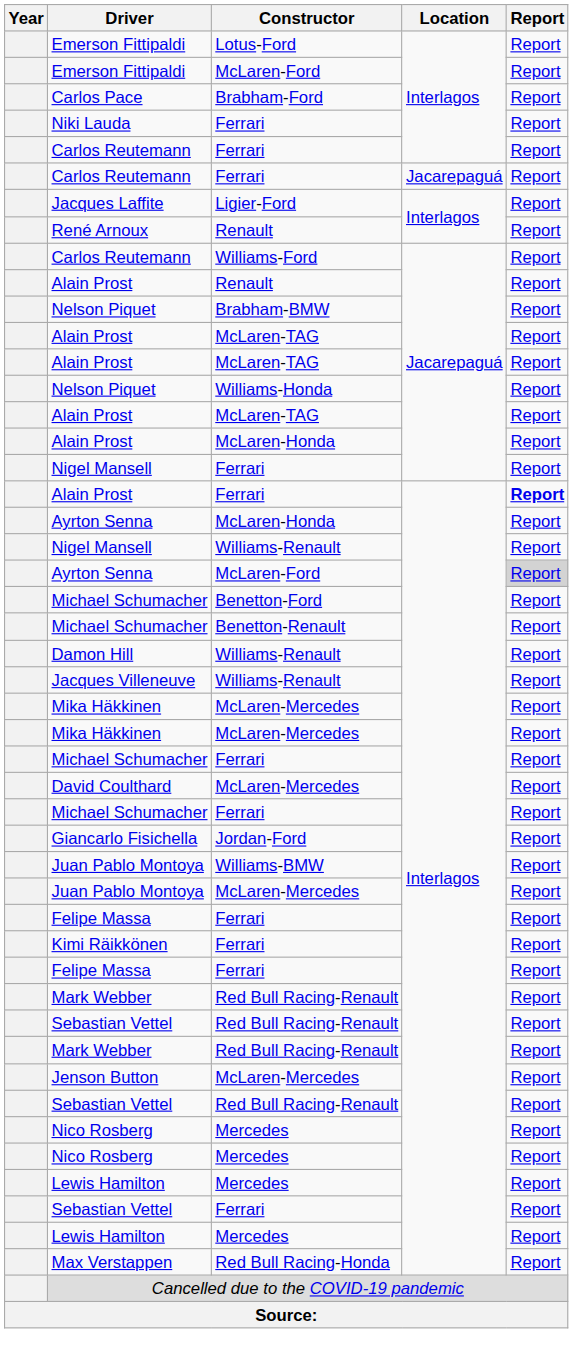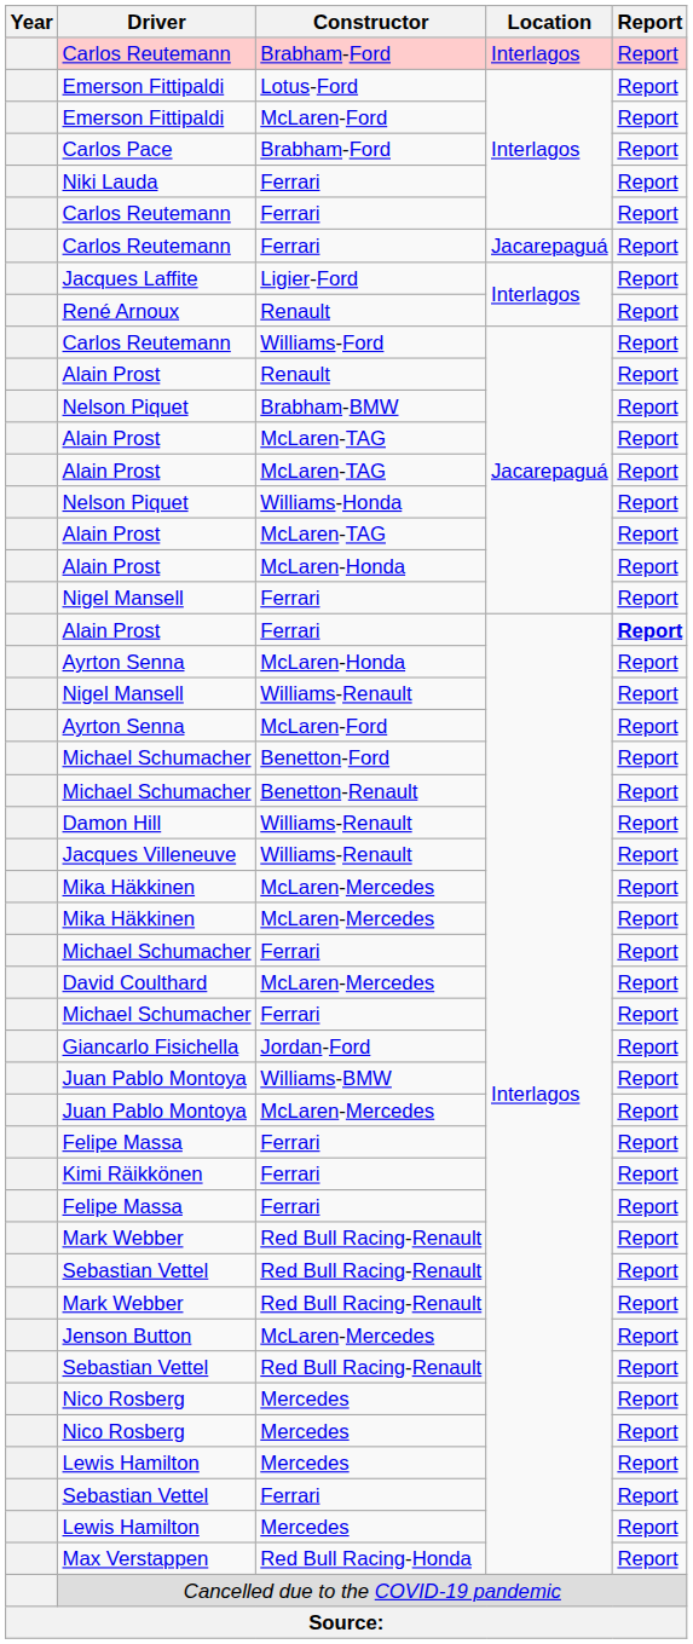+ row: Carlos Reutemann | Brabham-Ford | Interlagos | Report
Ayrton Senna / McLaren-Ford | Report: lightgrey background -> no background
